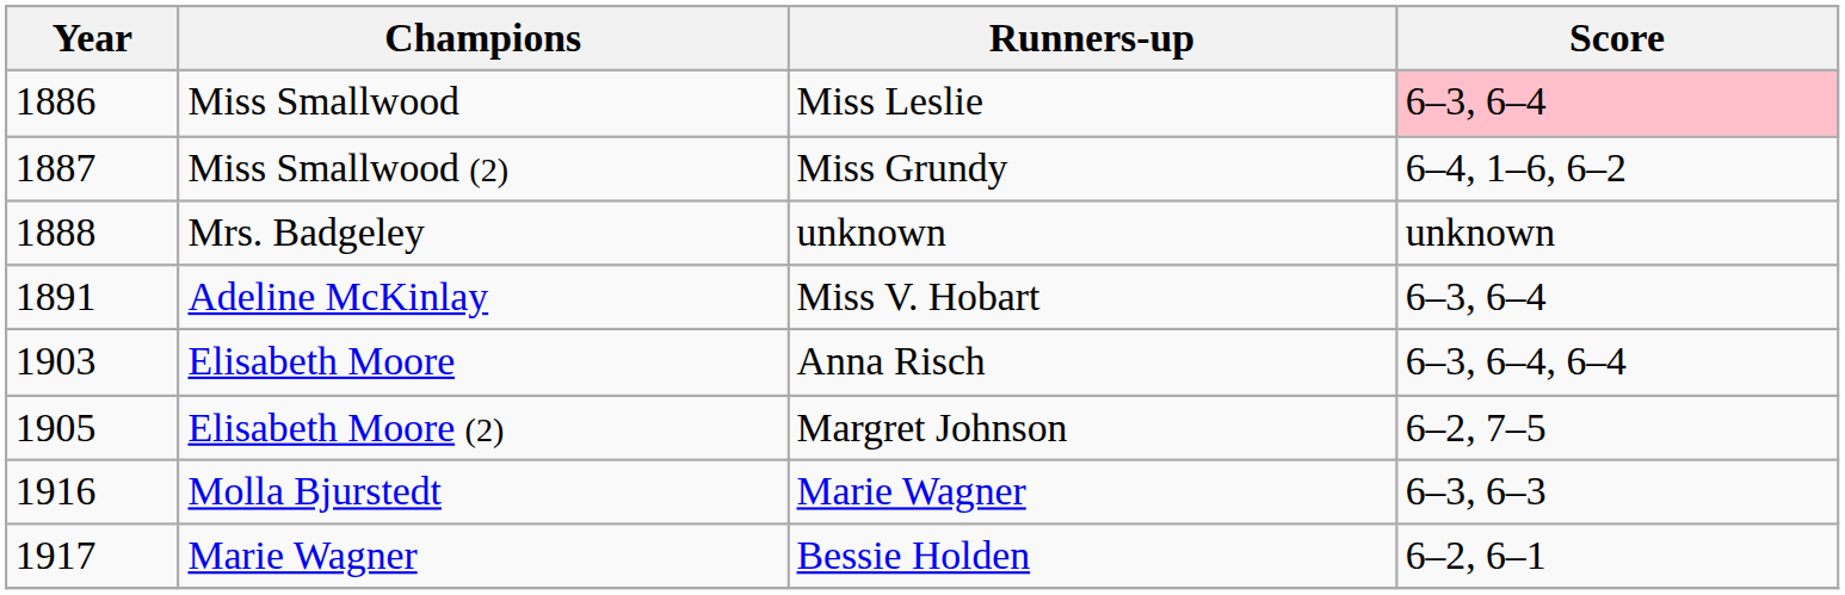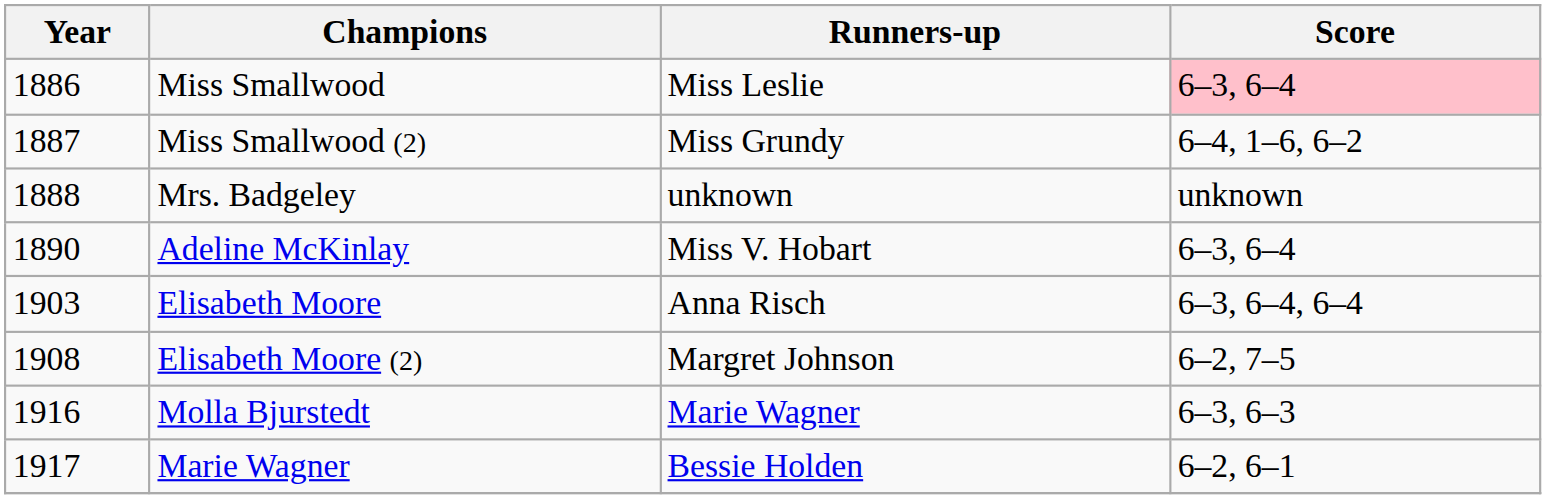Adeline McKinlay | Year: 1891 -> 1890
Elisabeth Moore (2) | Year: 1905 -> 1908
